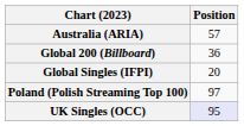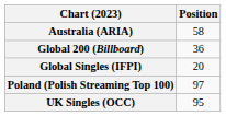Australia (ARIA) | Position: 57 -> 58
UK Singles (OCC) | Position: lavender background -> no background
